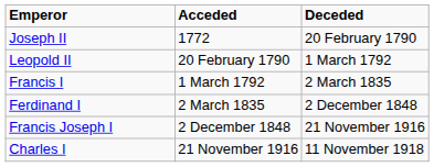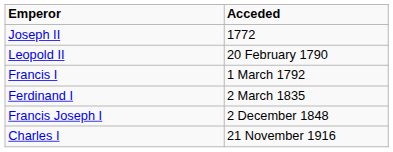- column: Deceded | 20 February 1790 | 1 March 1792 | 2 March 1835 | 2 December 1848 | 21 November 1916 | 11 November 1918
